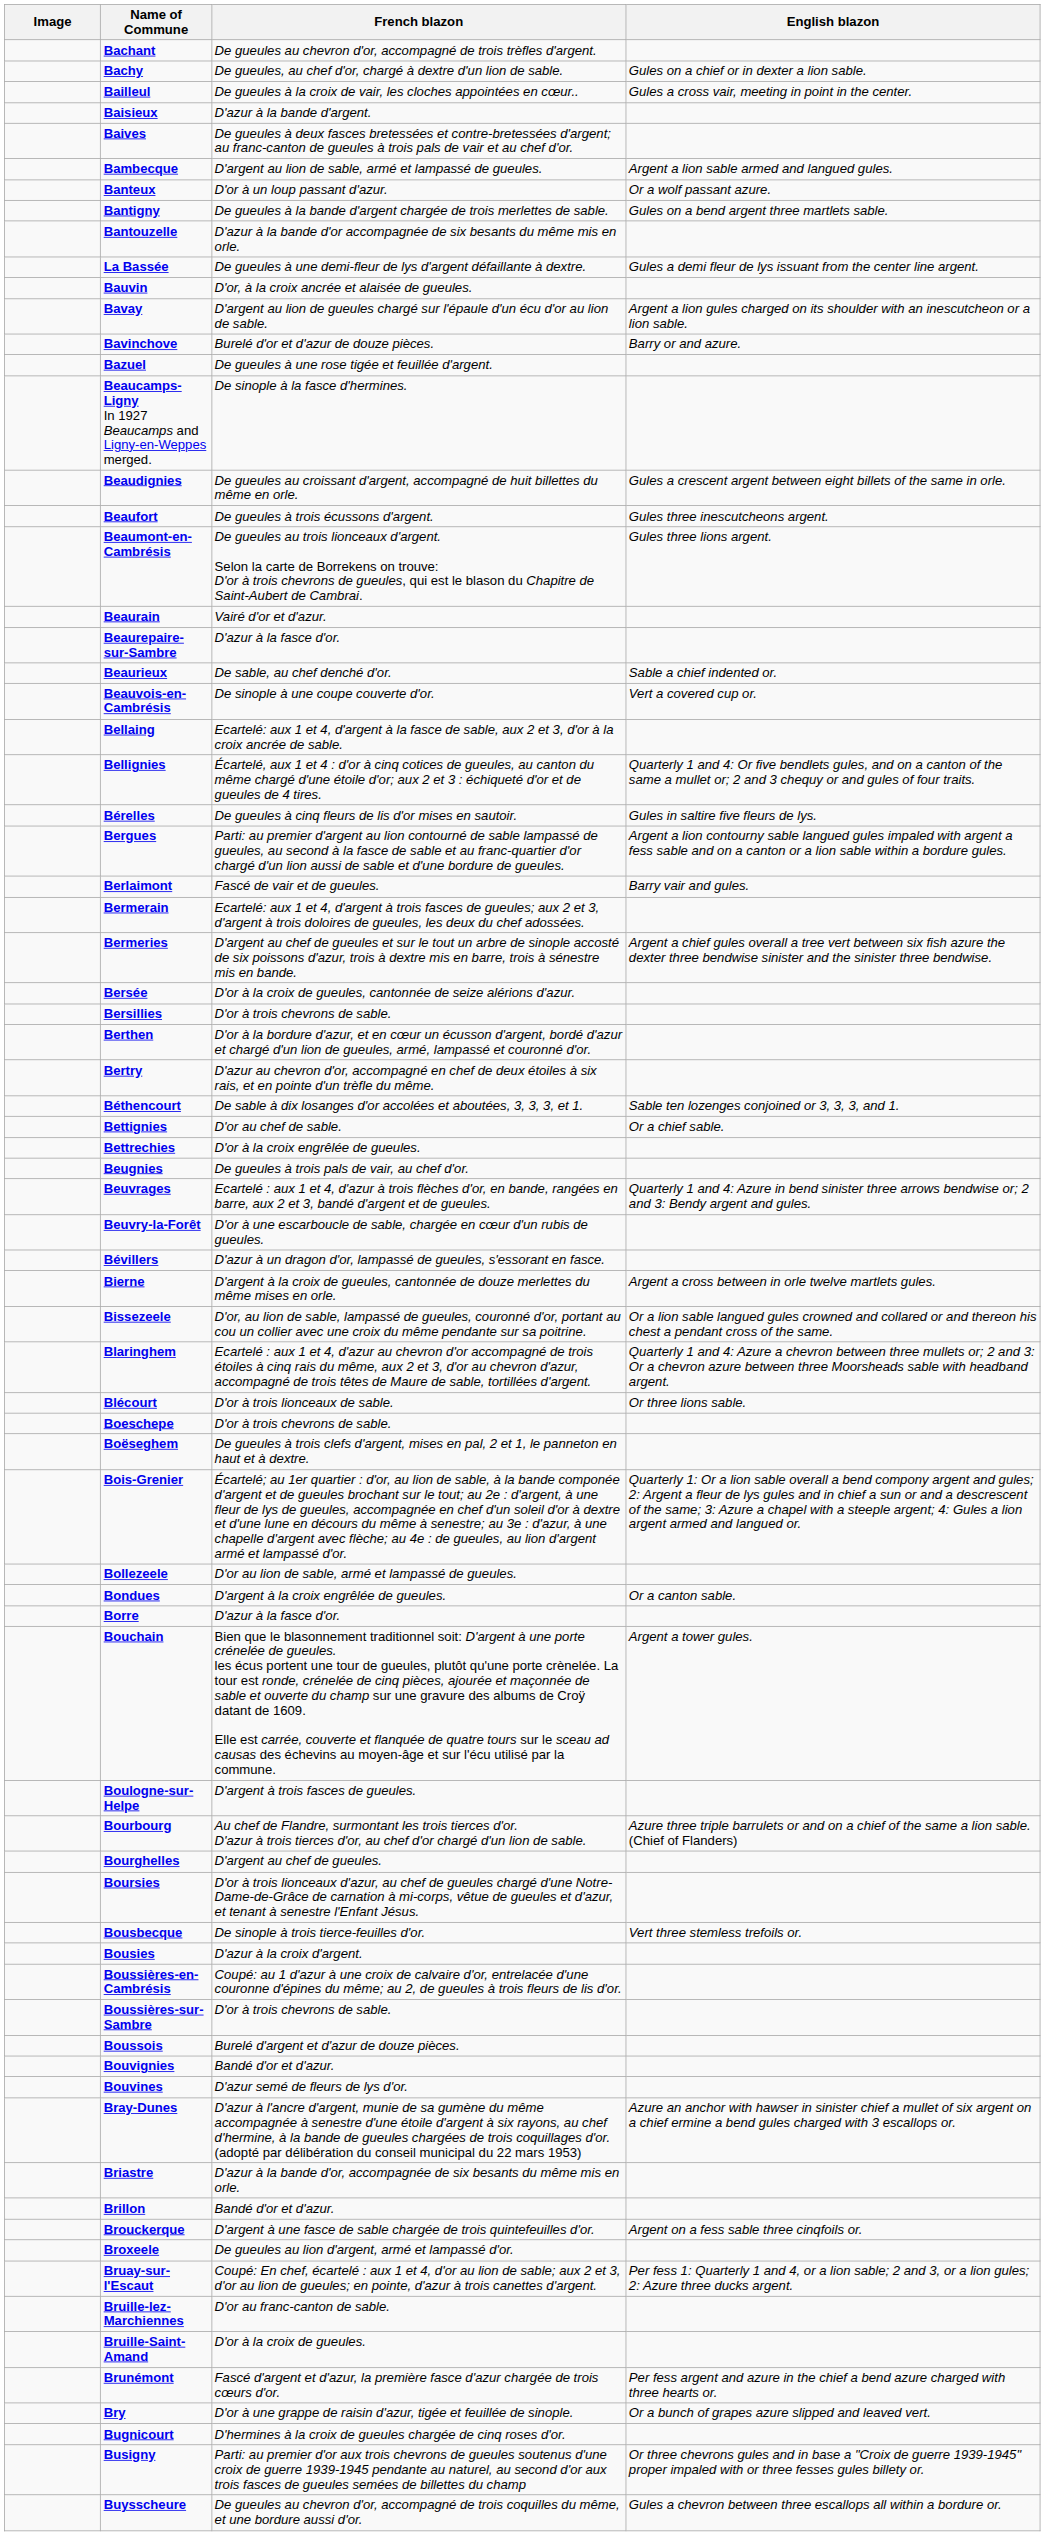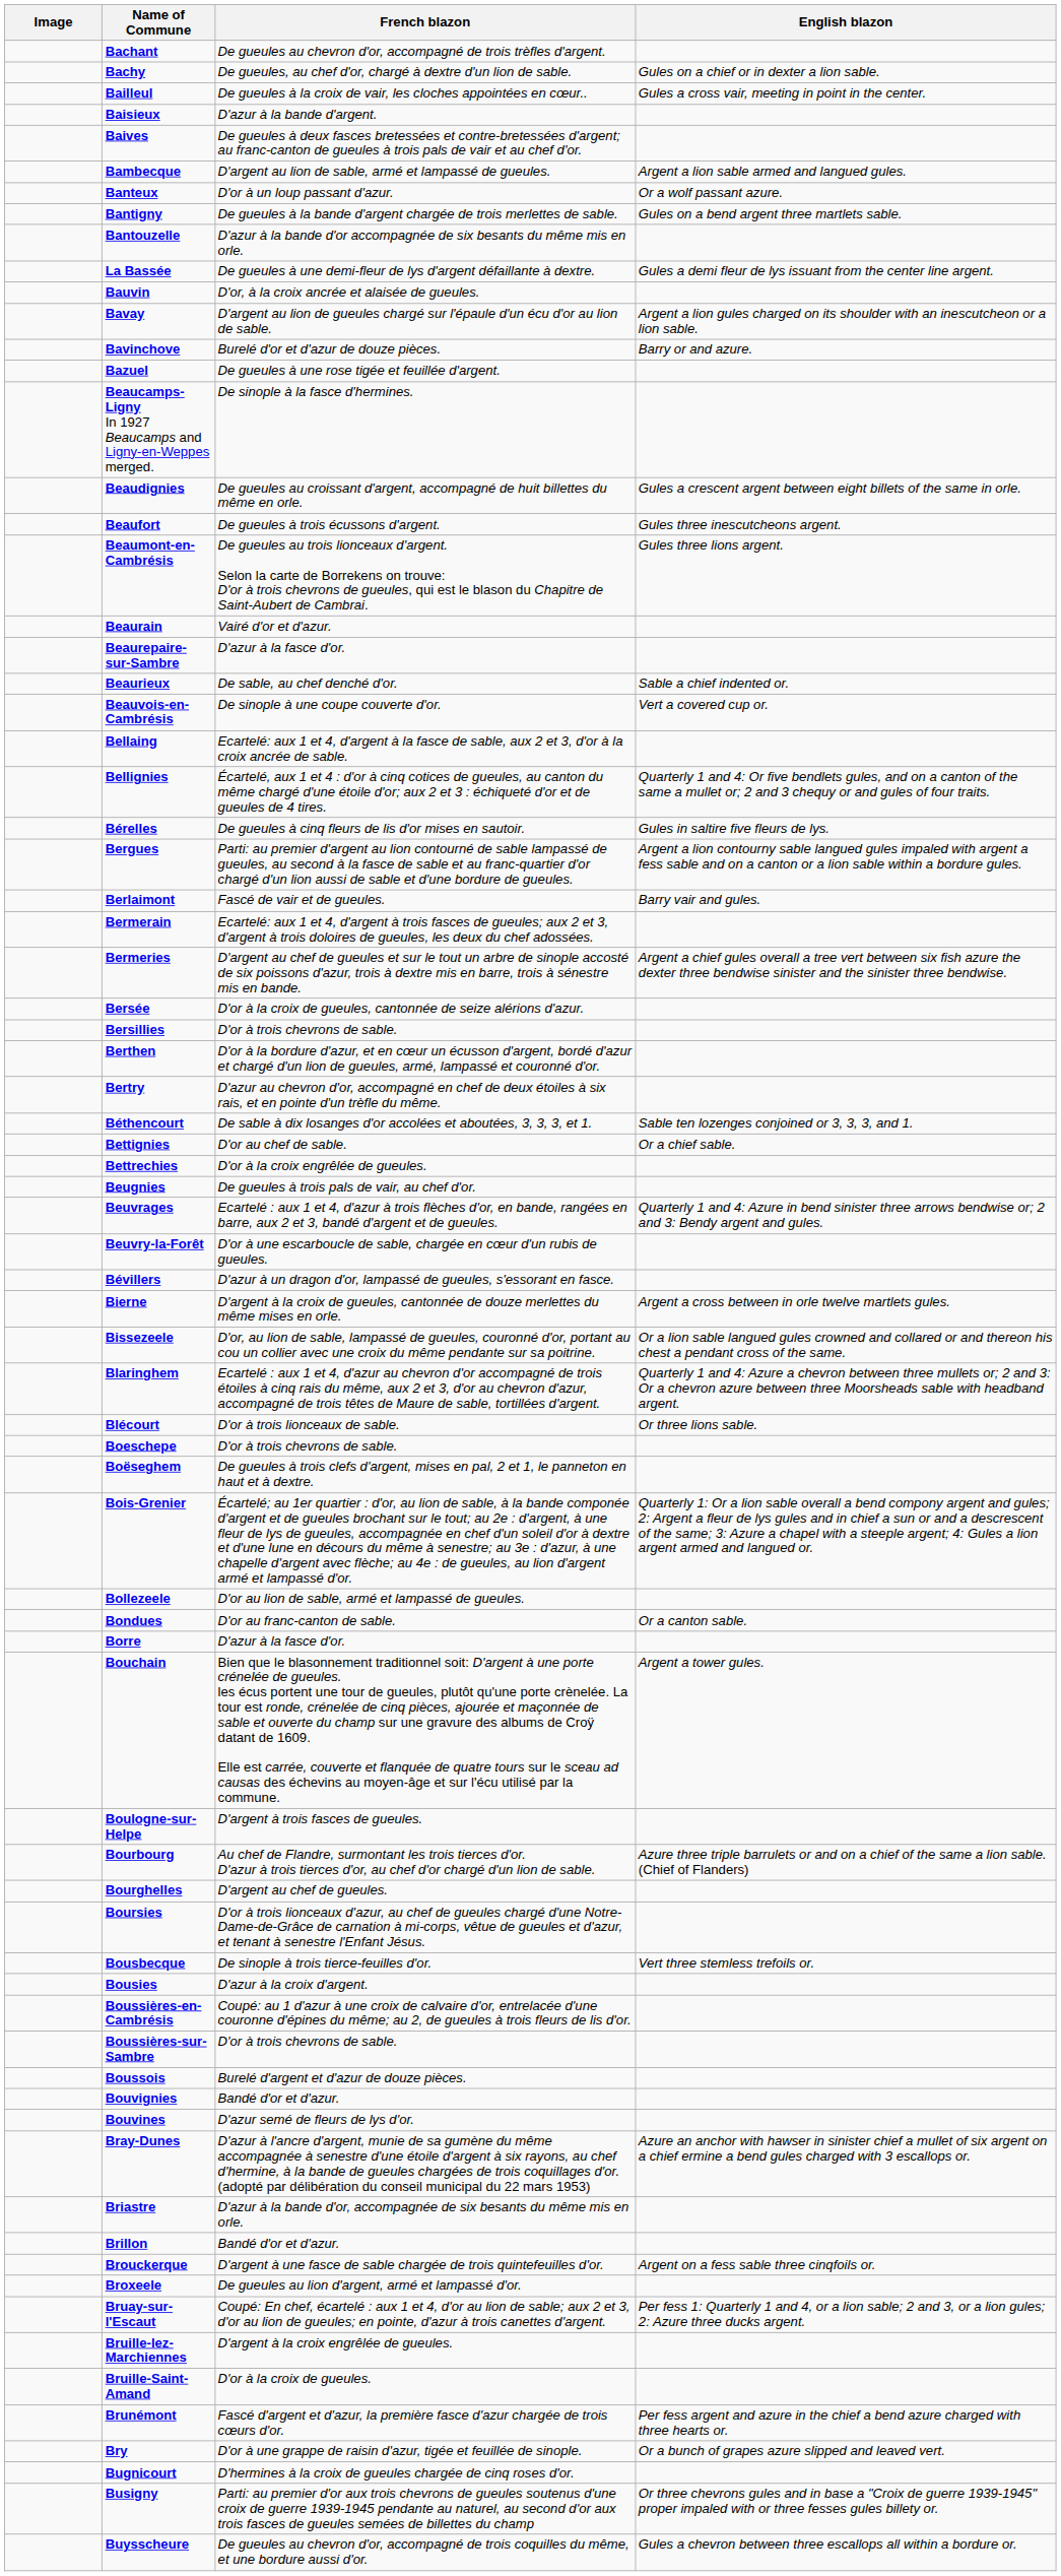Bondues | French blazon: D'argent à la croix engrêlée de gueules. -> D'or au franc-canton de sable.
Bruille-lez-Marchiennes | French blazon: D'or au franc-canton de sable. -> D'argent à la croix engrêlée de gueules.
